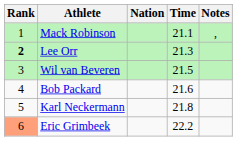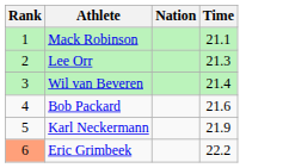- column: Notes | ,
Lee Orr | Rank: bold -> normal
Wil van Beveren | Time: 21.5 -> 21.4
Karl Neckermann | Time: 21.8 -> 21.9
